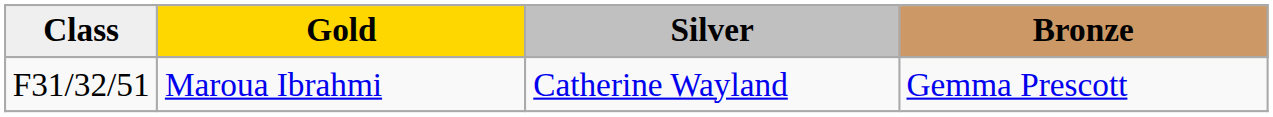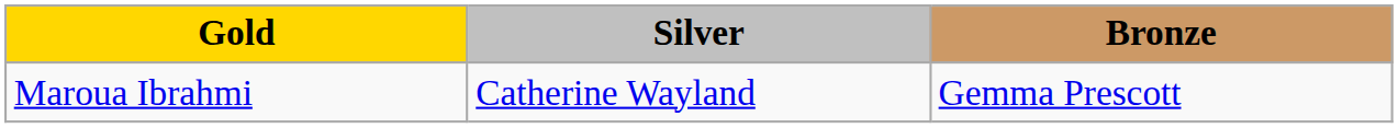- column: Class | F31/32/51
